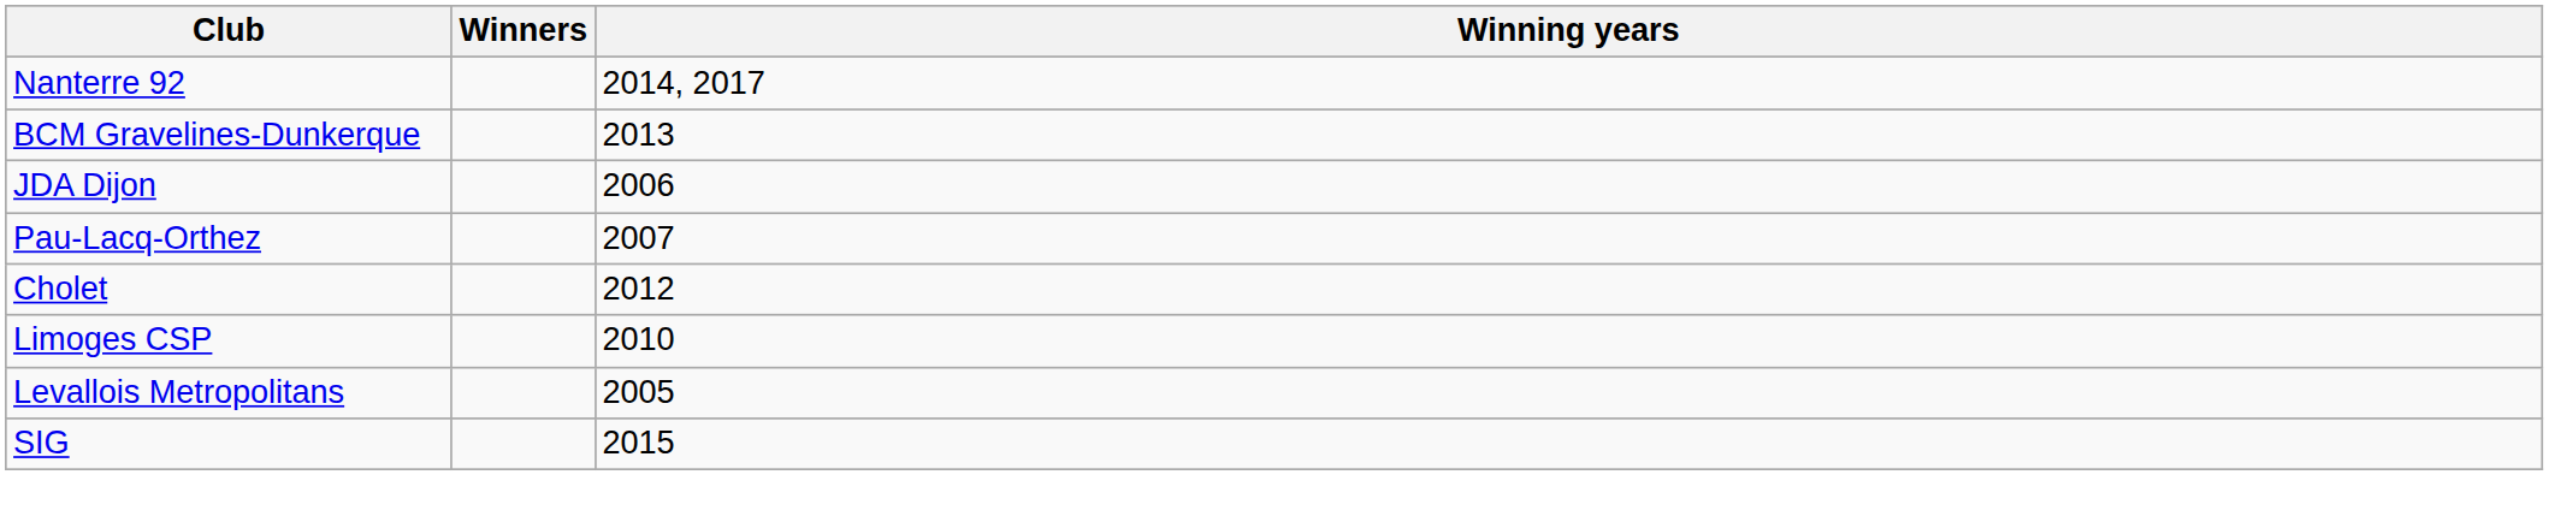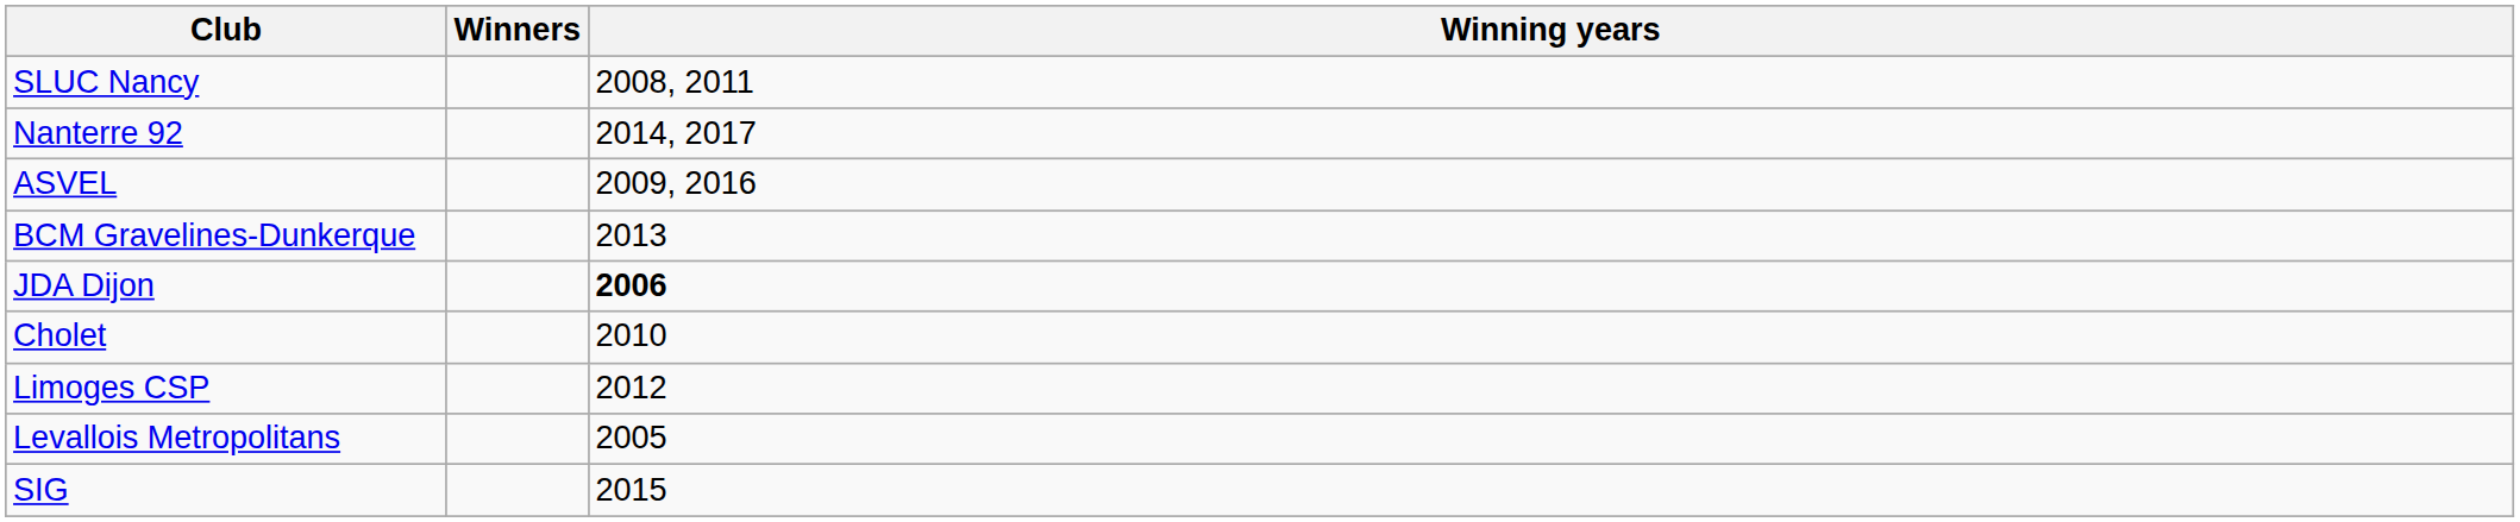+ row: SLUC Nancy | 2008, 2011
+ row: ASVEL | 2009, 2016
JDA Dijon | Winning years: normal -> bold
- row: Pau-Lacq-Orthez | 2007
Cholet | Winning years: 2012 -> 2010
Limoges CSP | Winning years: 2010 -> 2012
